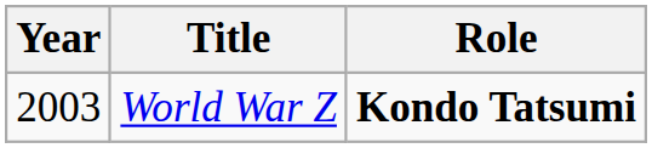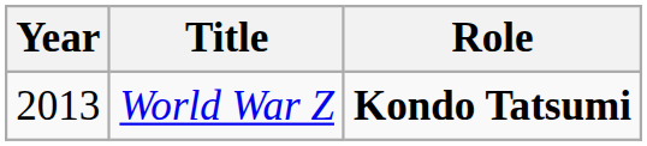World War Z | Year: 2003 -> 2013
